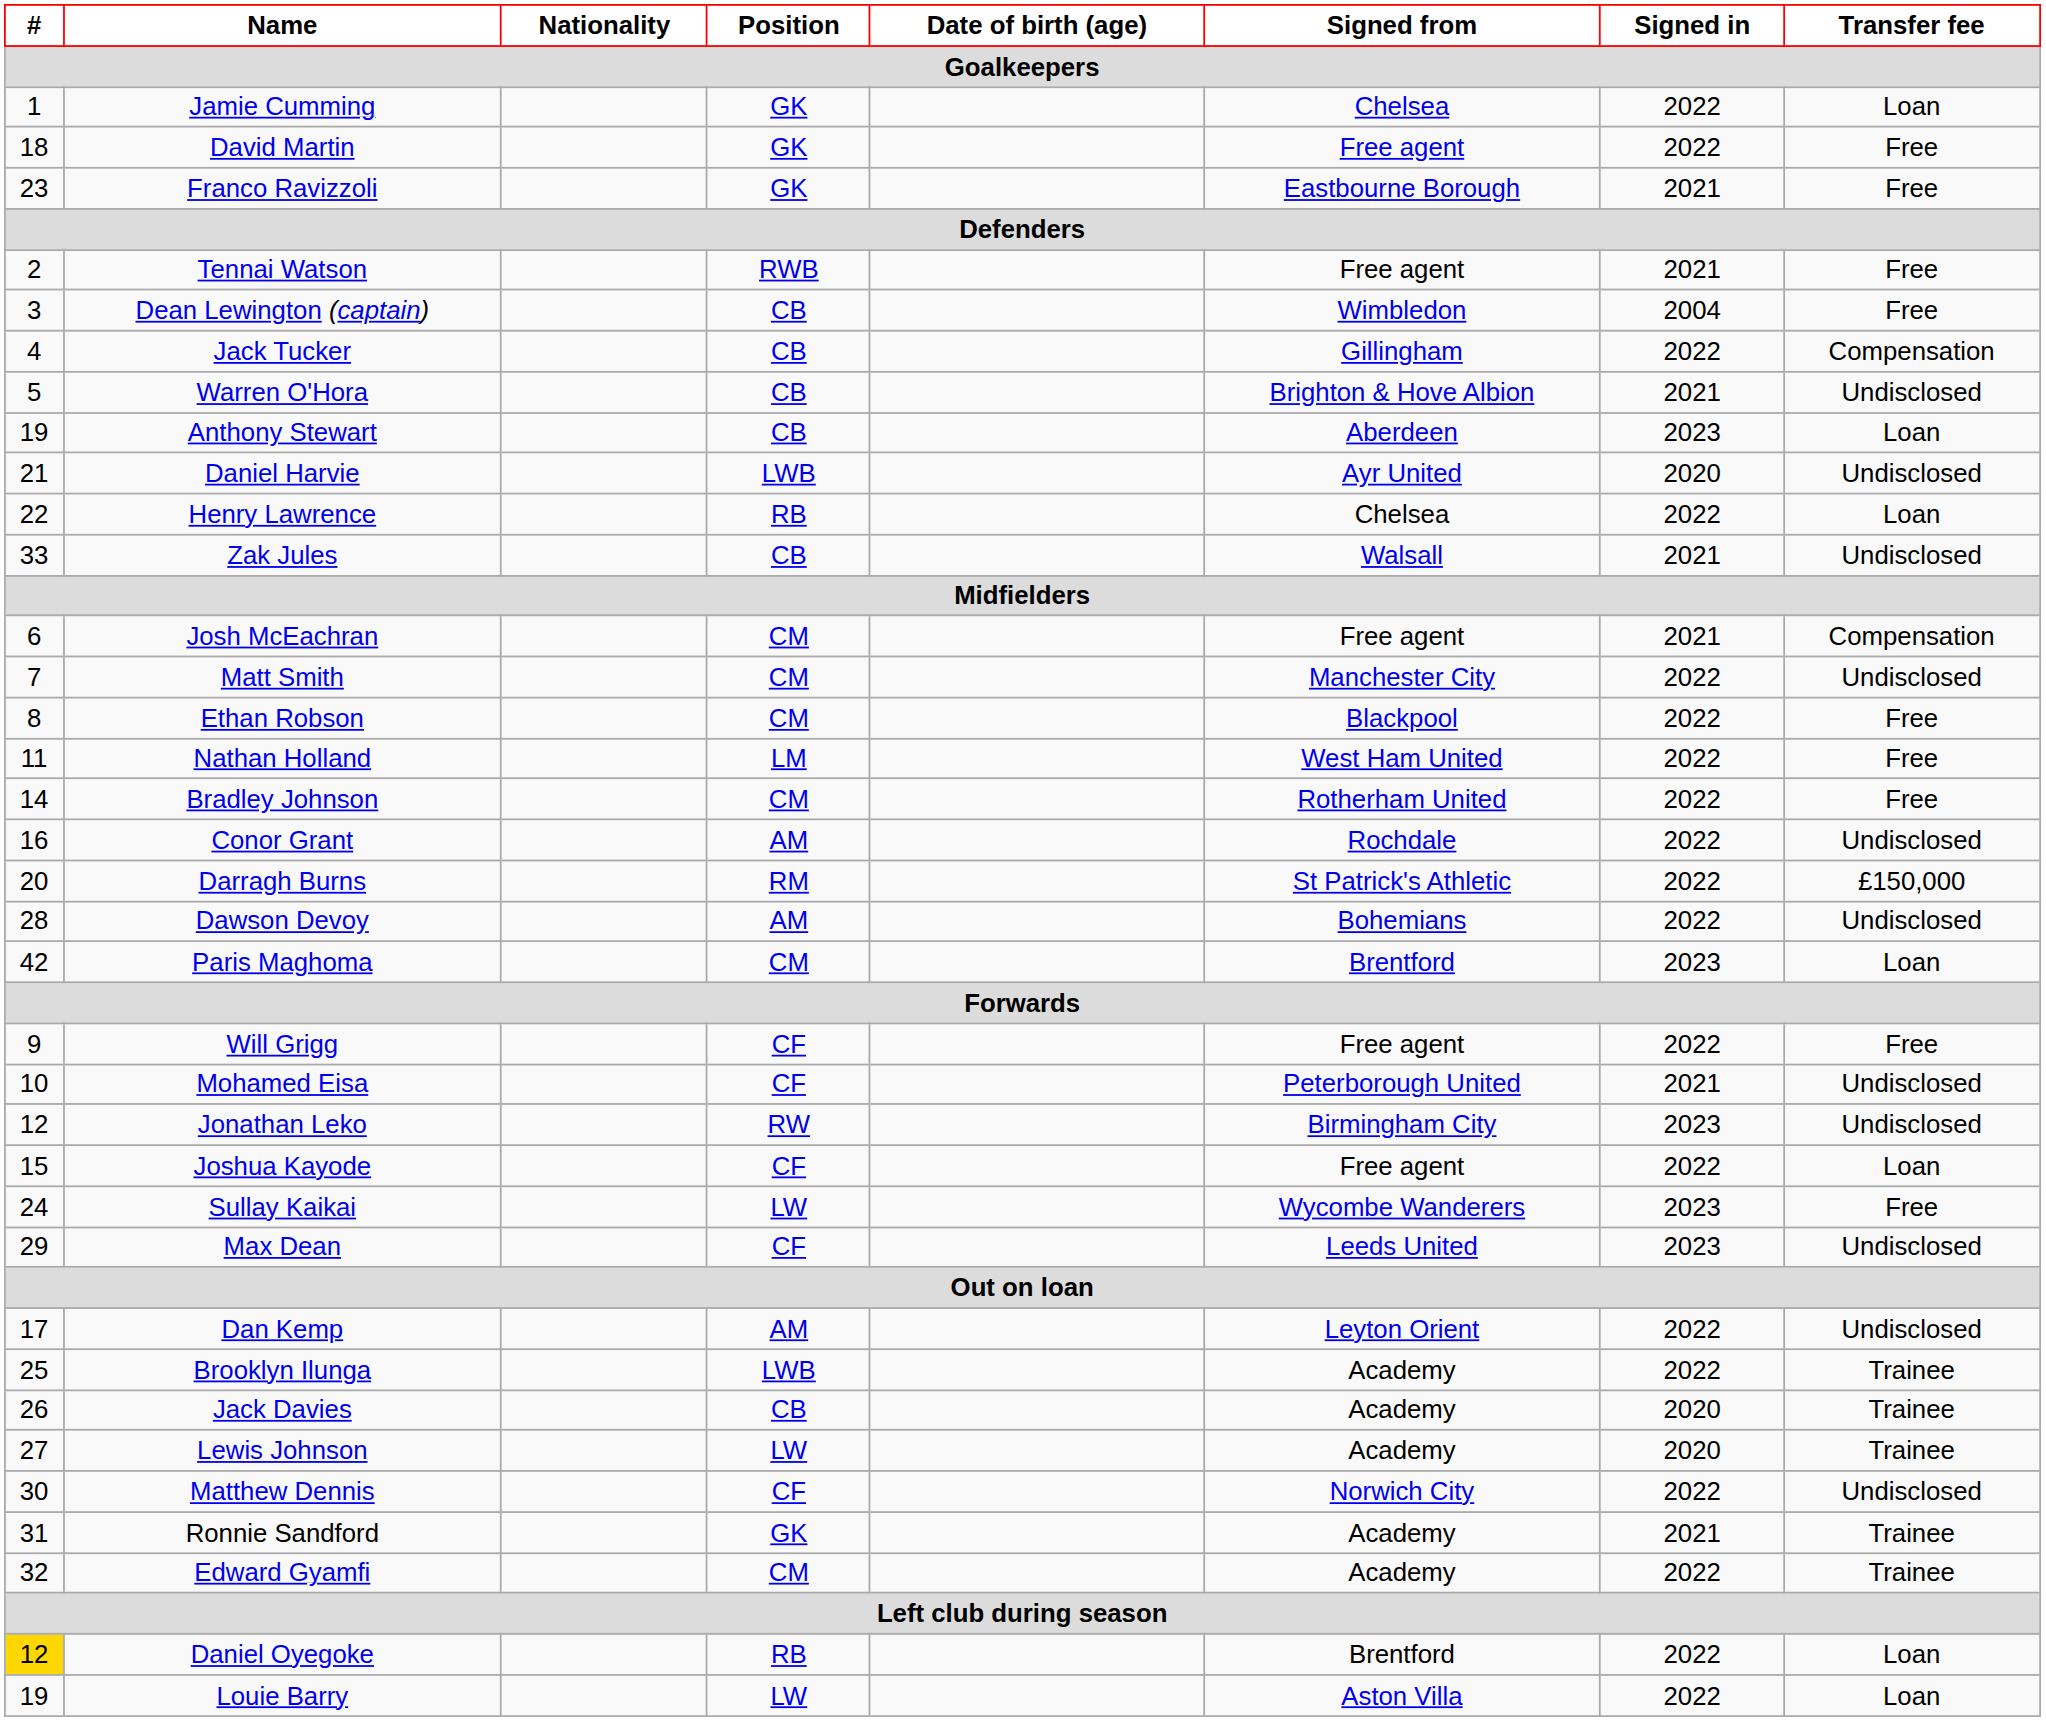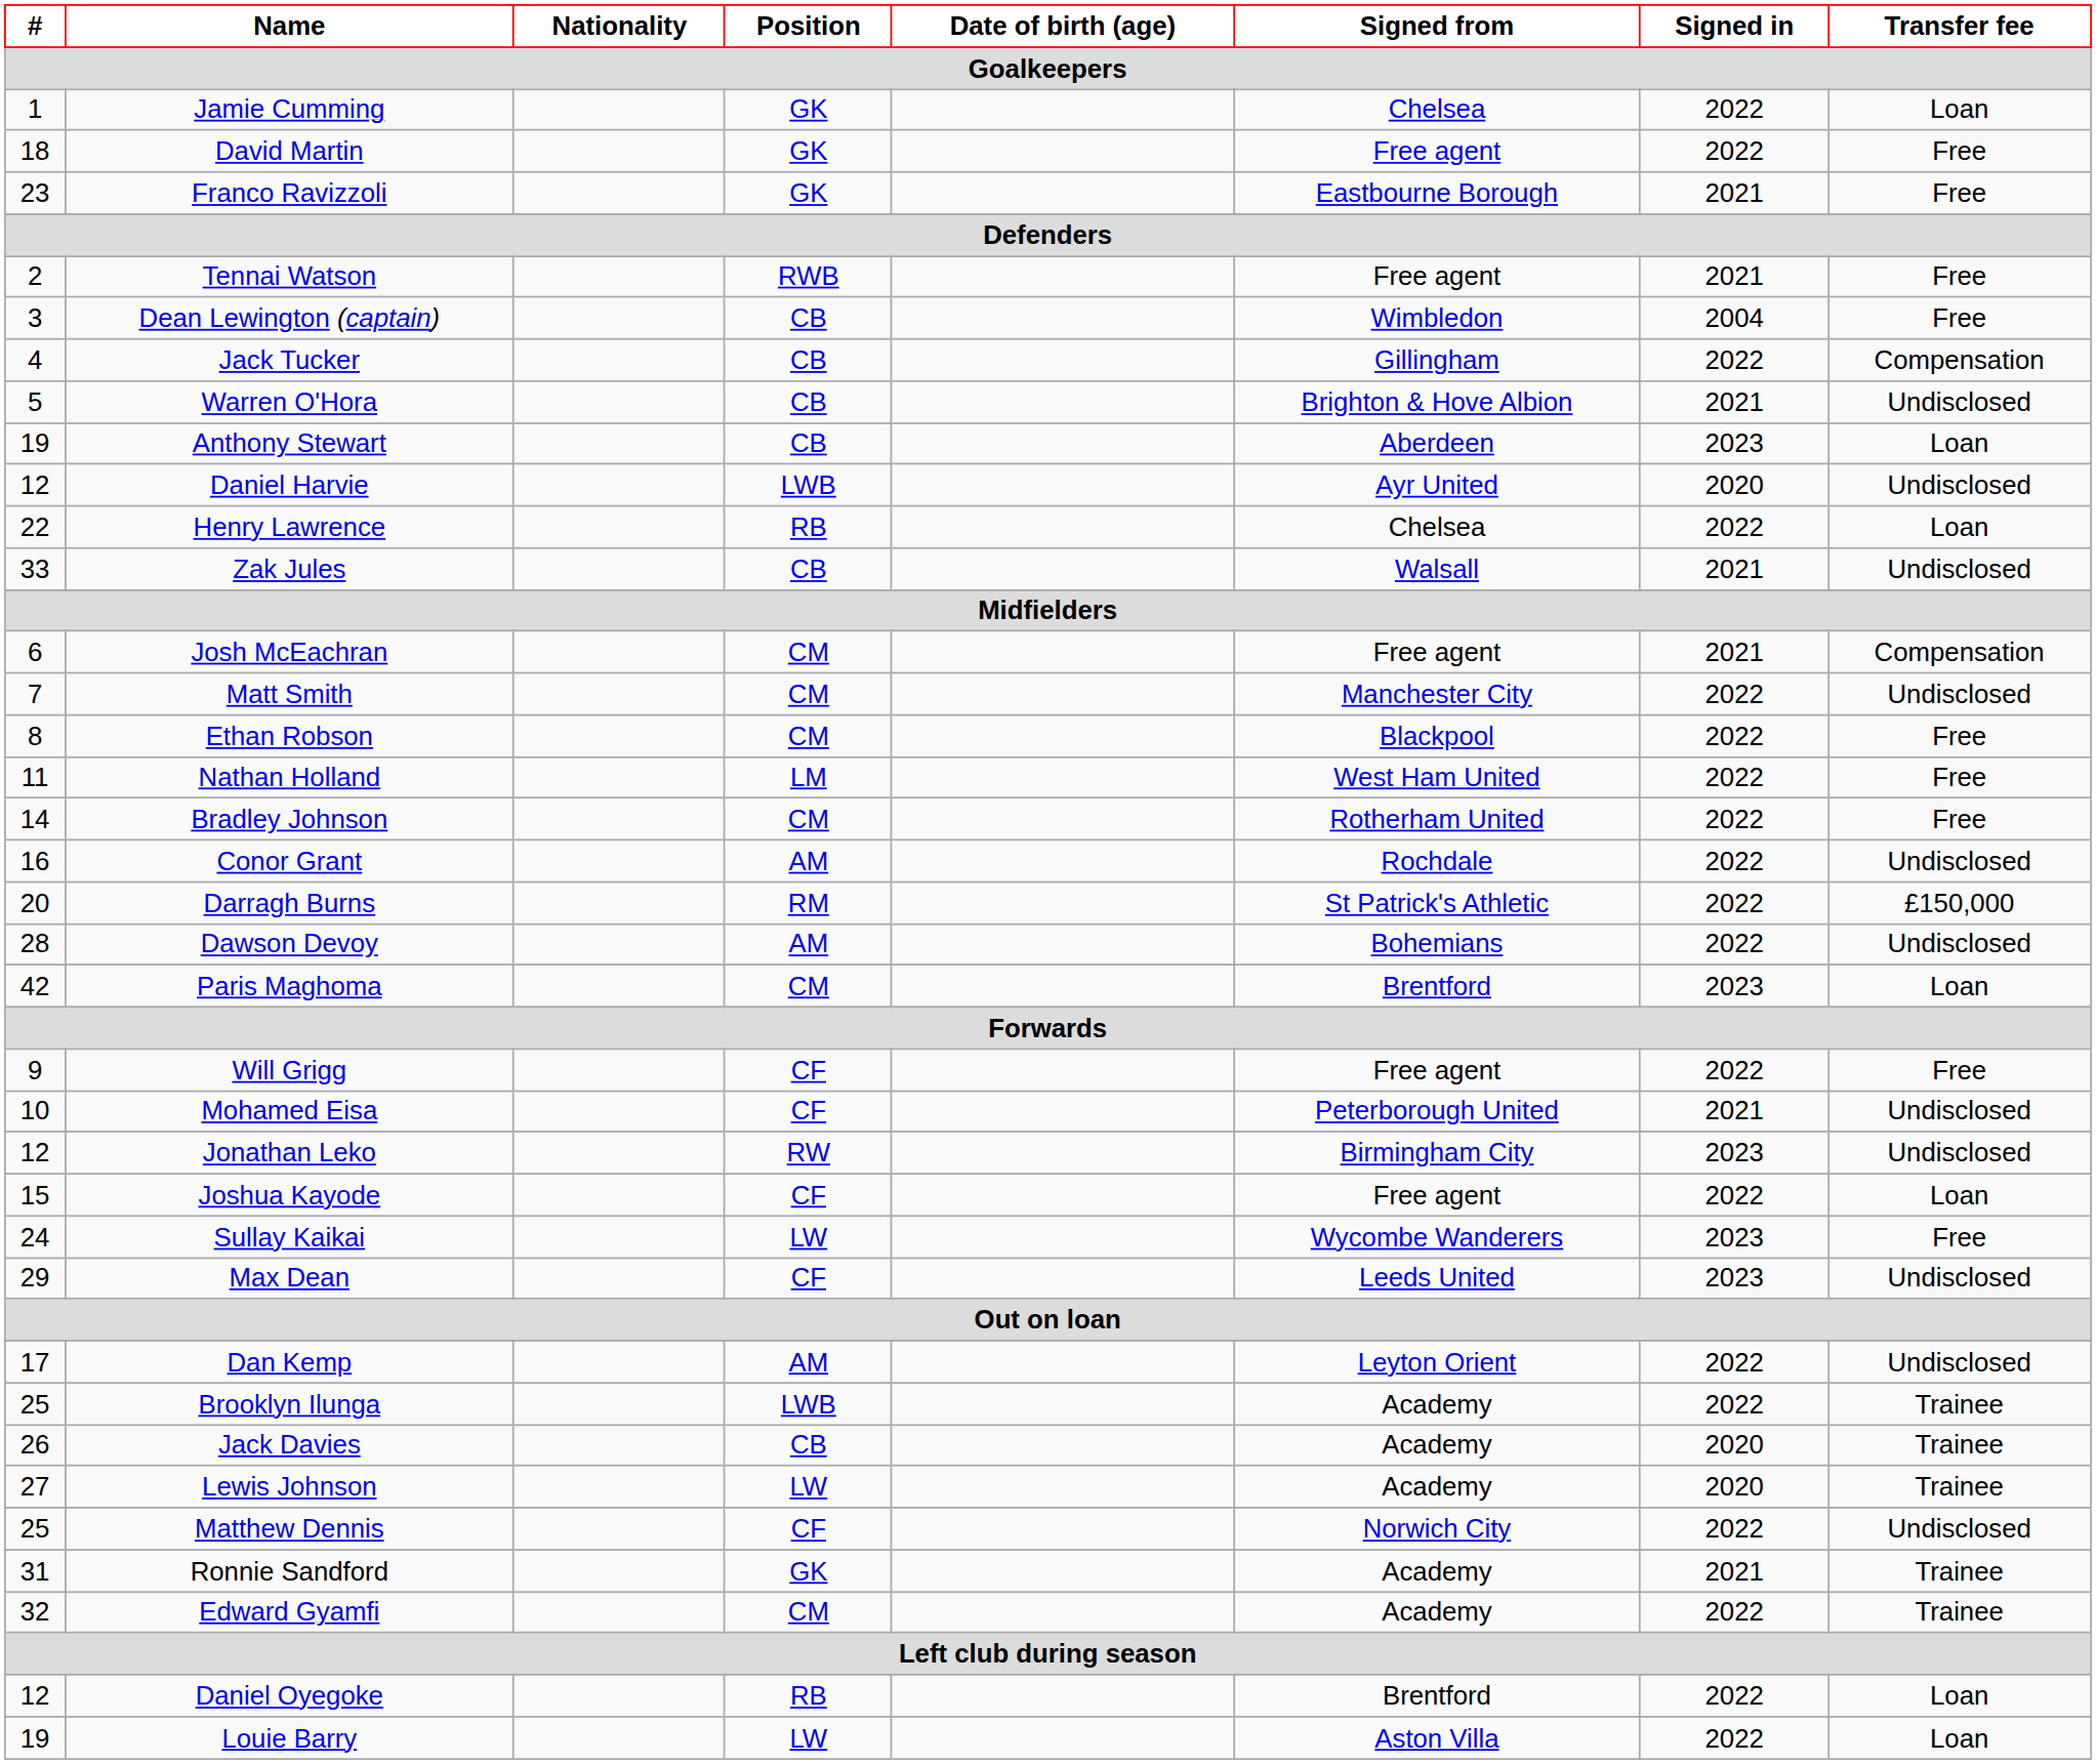Daniel Harvie | #: 21 -> 12
Matthew Dennis | #: 30 -> 25
Daniel Oyegoke | #: gold background -> no background
